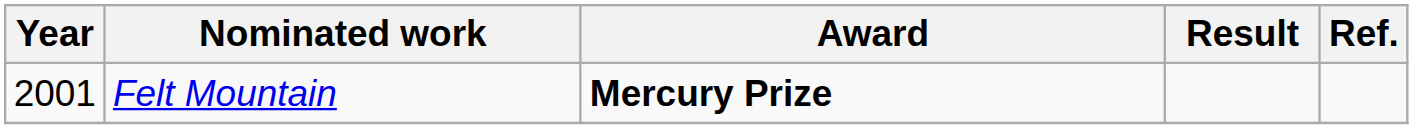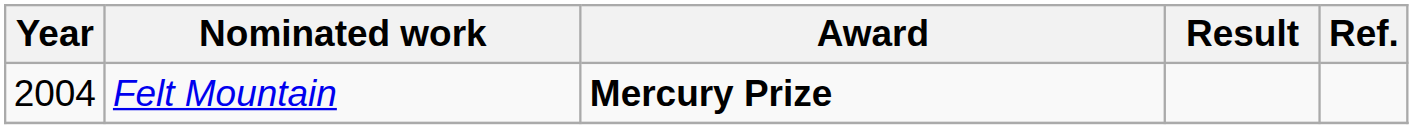Felt Mountain | Year: 2001 -> 2004
